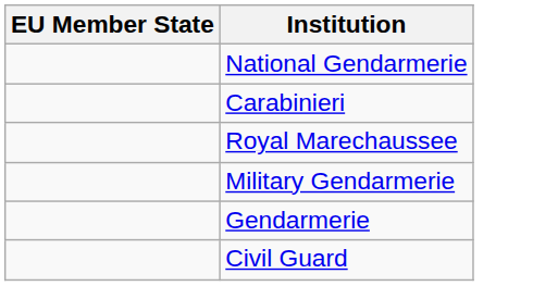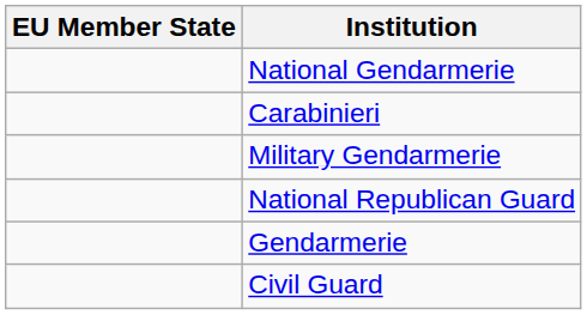- row: Royal Marechaussee
+ row: National Republican Guard
